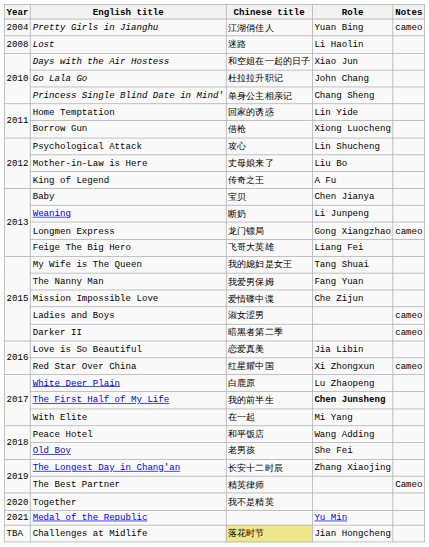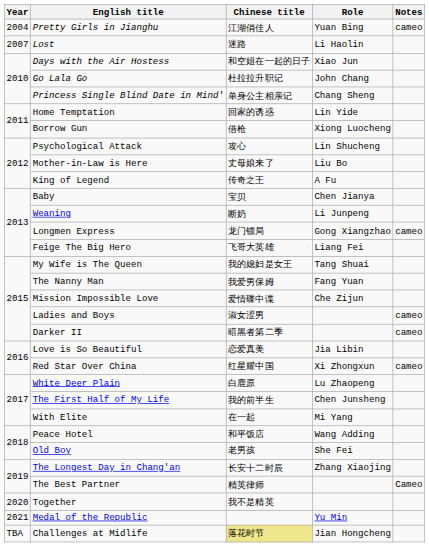Lost | Year: 2008 -> 2007
The First Half of My Life | Role: bold -> normal
